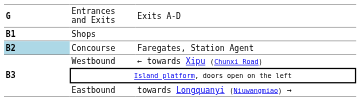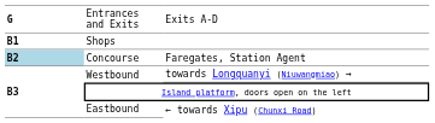Westbound | column 3: ← towards Xipu (Chunxi Road) -> towards Longquanyi (Niuwangmiao) →
Eastbound | column 3: towards Longquanyi (Niuwangmiao) → -> ← towards Xipu (Chunxi Road)
